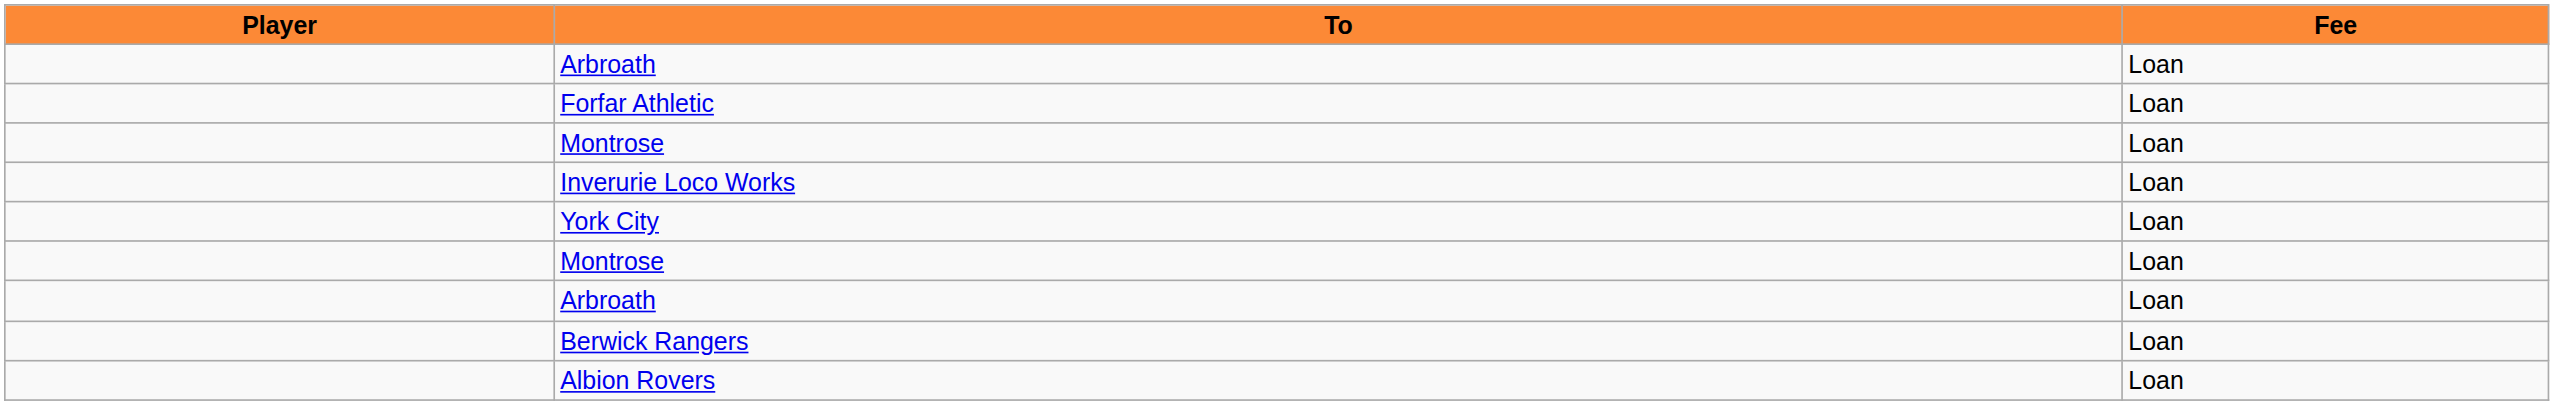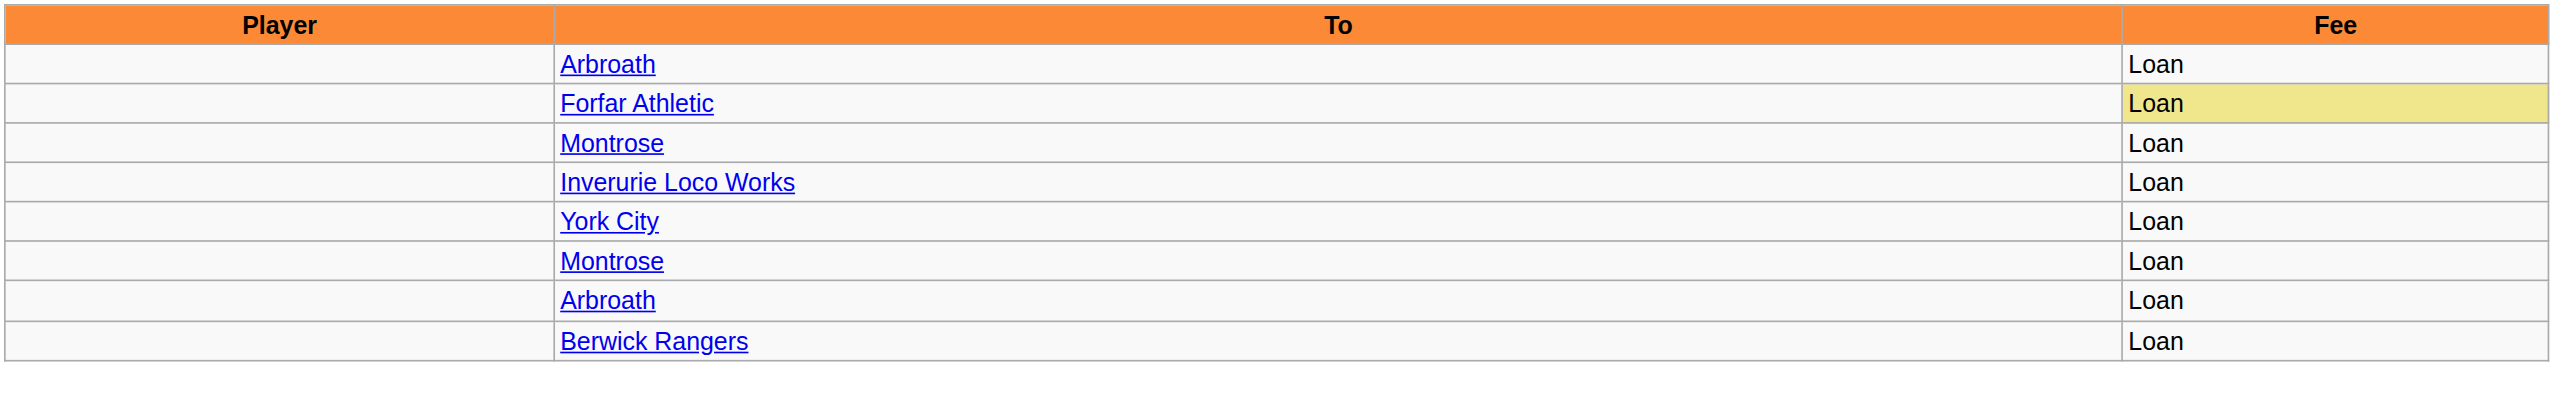Forfar Athletic | Fee: no background -> khaki background
- row: Albion Rovers | Loan
